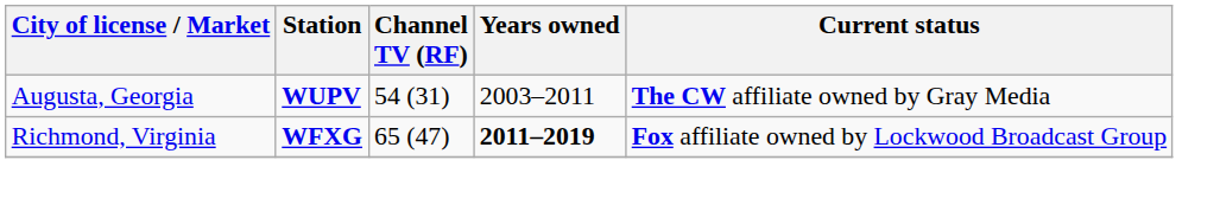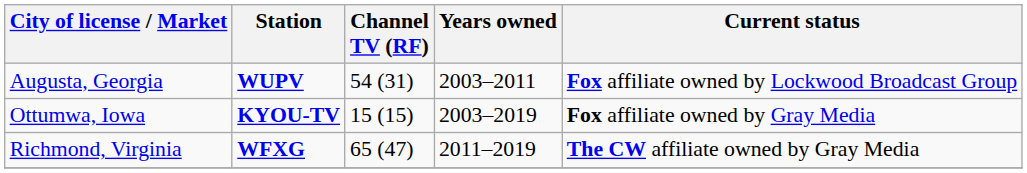Augusta, Georgia | Current status: The CW affiliate owned by Gray Media -> Fox affiliate owned by Lockwood Broadcast Group
+ row: Ottumwa, Iowa | KYOU-TV | 15 (15) | 2003–2019 | Fox affiliate owned by Gray Media
Richmond, Virginia | Years owned: bold -> normal
Richmond, Virginia | Current status: Fox affiliate owned by Lockwood Broadcast Group -> The CW affiliate owned by Gray Media
